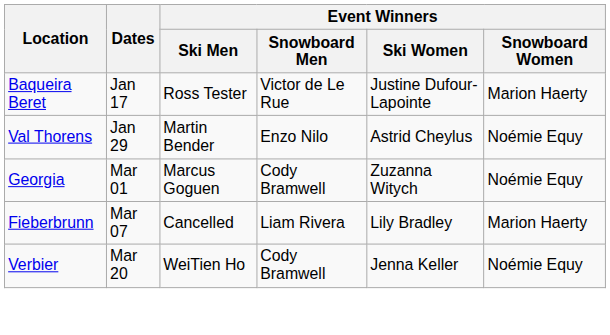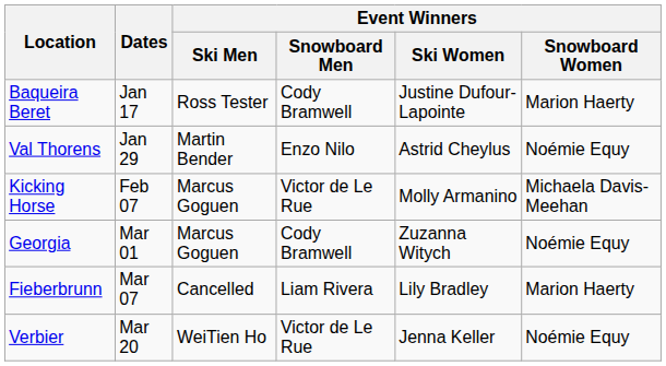Baqueira Beret | Event Winners / Snowboard Men: Victor de Le Rue -> Cody Bramwell
+ row: Kicking Horse | Feb 07 | Marcus Goguen | Victor de Le Rue | Molly Armanino | Michaela Davis-Meehan
Verbier | Event Winners / Snowboard Men: Cody Bramwell -> Victor de Le Rue
